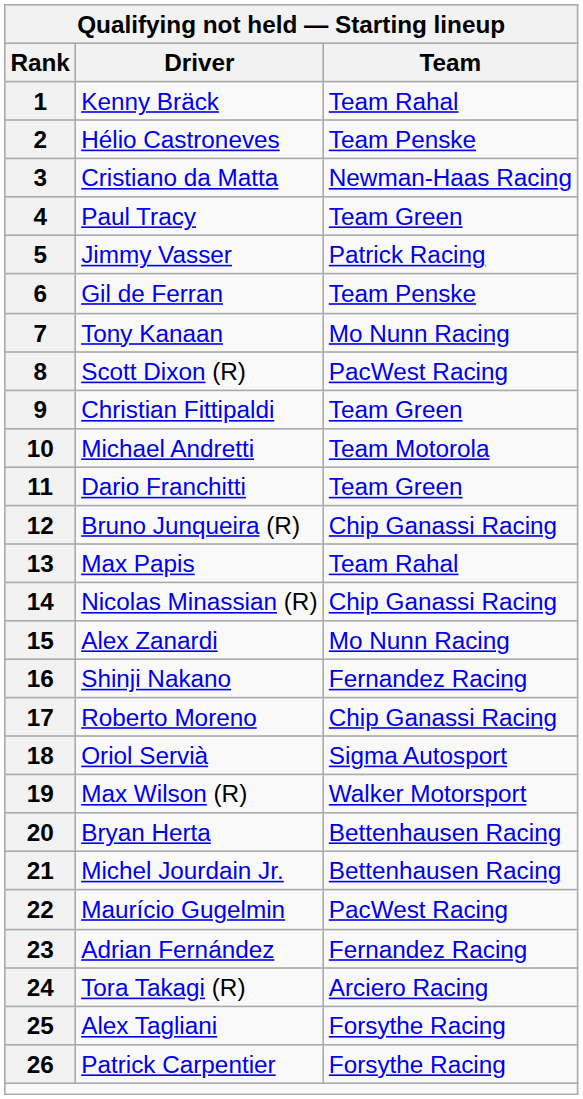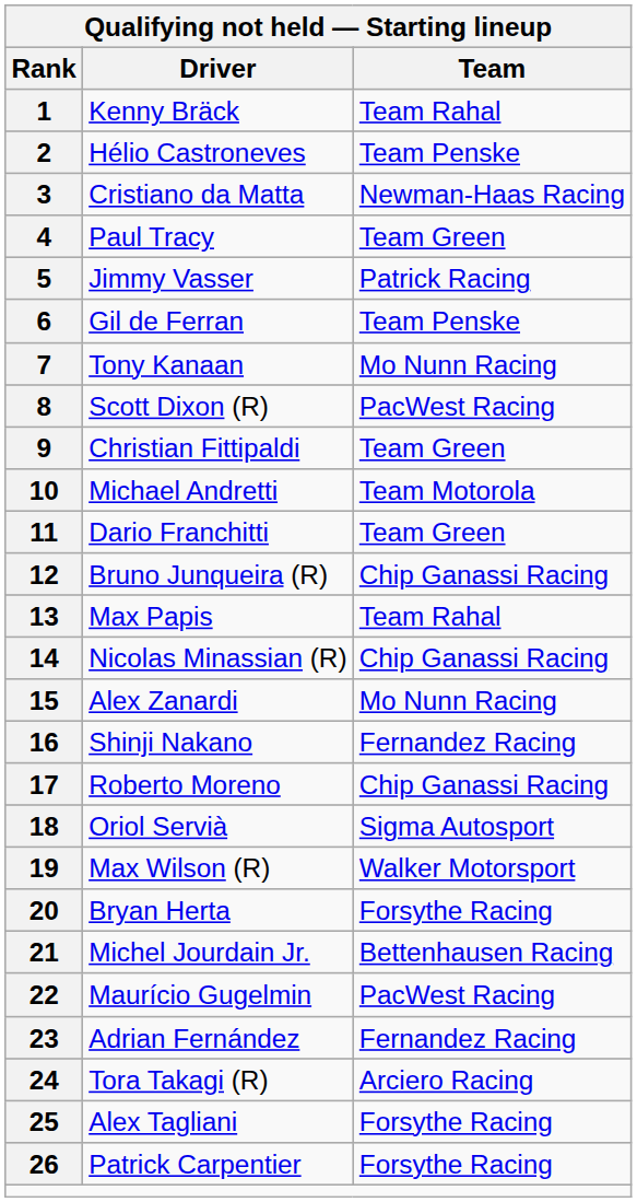20 | Team: Bettenhausen Racing -> Forsythe Racing
